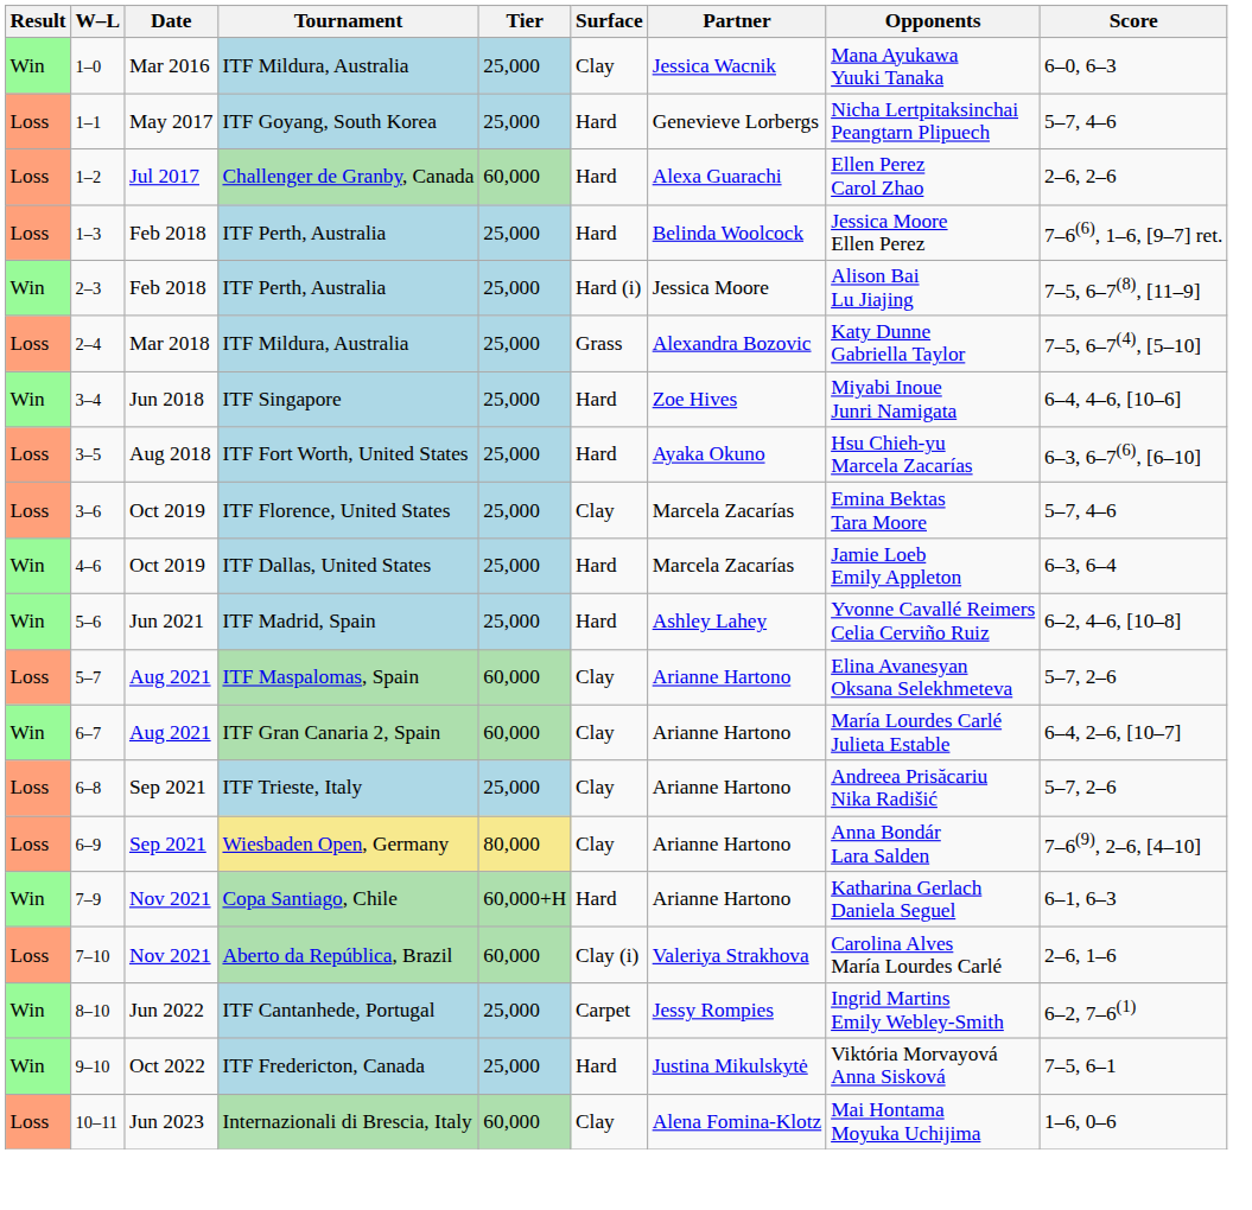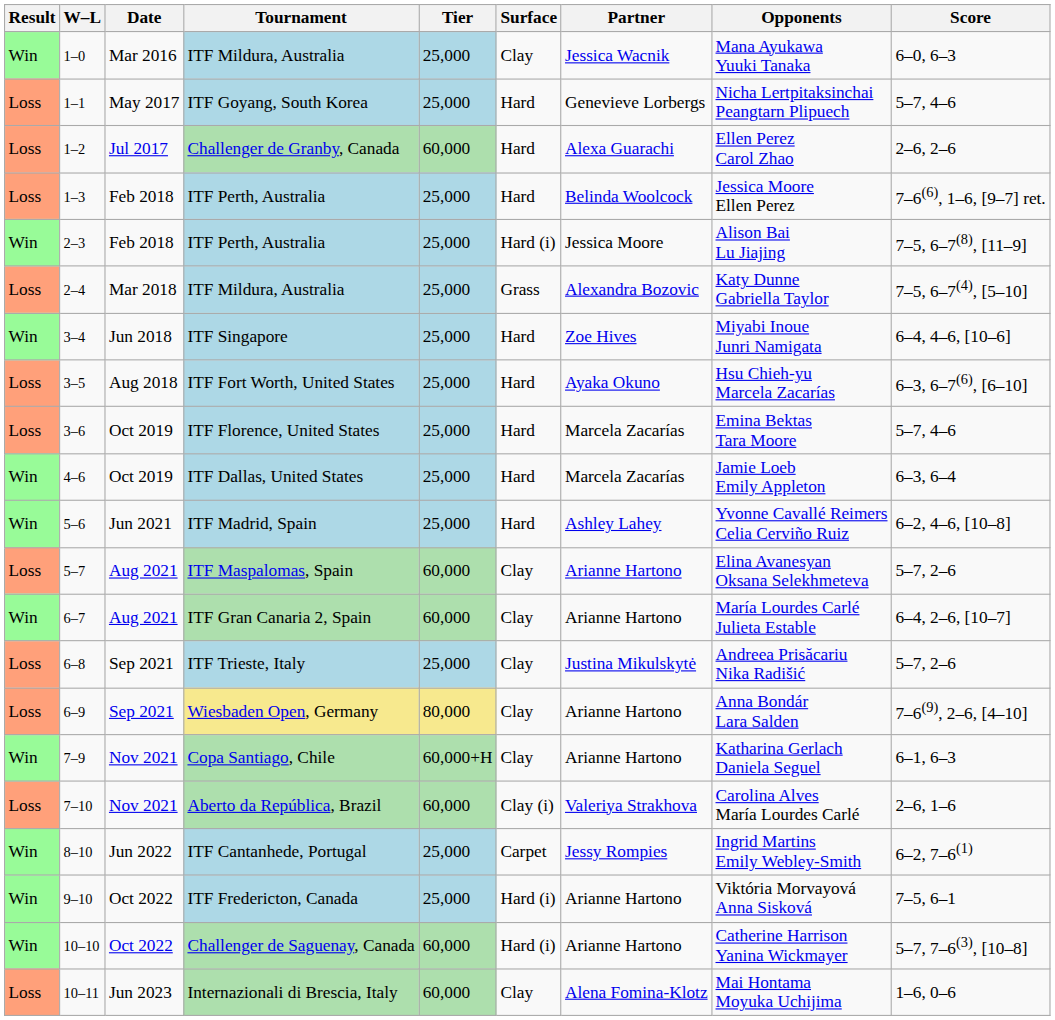ITF Florence, United States | Surface: Clay -> Hard
ITF Trieste, Italy | Partner: Arianne Hartono -> Justina Mikulskytė
Copa Santiago, Chile | Surface: Hard -> Clay
ITF Fredericton, Canada | Surface: Hard -> Hard (i)
ITF Fredericton, Canada | Partner: Justina Mikulskytė -> Arianne Hartono
+ row: Win | 10–10 | Oct 2022 | Challenger de Saguenay, Canada | 60,000 | Hard (i) | Arianne Hartono | Catherine Harrison Yanina Wickmayer | 5–7, 7–6(3), [10–8]
